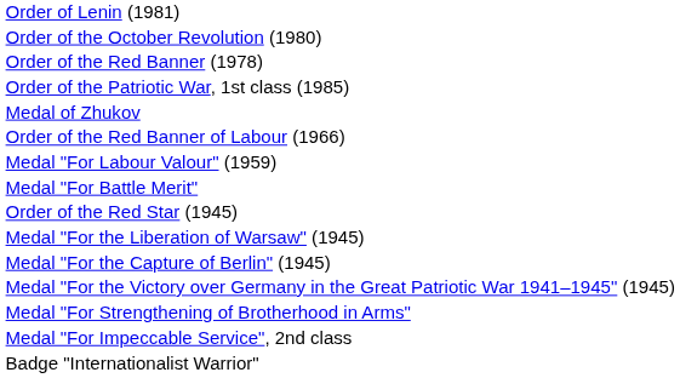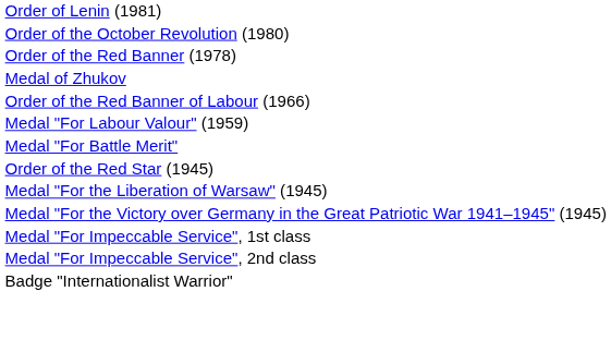- row: Order of the Patriotic War, 1st class (1985)
- row: Medal "For the Capture of Berlin" (1945)
- row: Medal "For Strengthening of Brotherhood in Arms"
+ row: Medal "For Impeccable Service", 1st class
